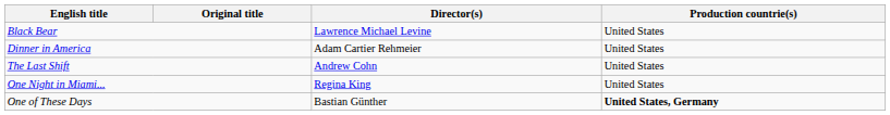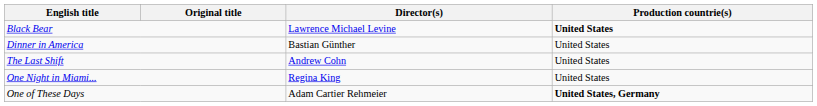Black Bear | Production countrie(s): normal -> bold
Dinner in America | Director(s): Adam Cartier Rehmeier -> Bastian Günther
One of These Days | Director(s): Bastian Günther -> Adam Cartier Rehmeier
